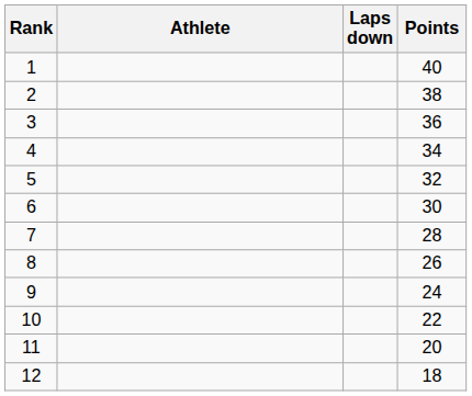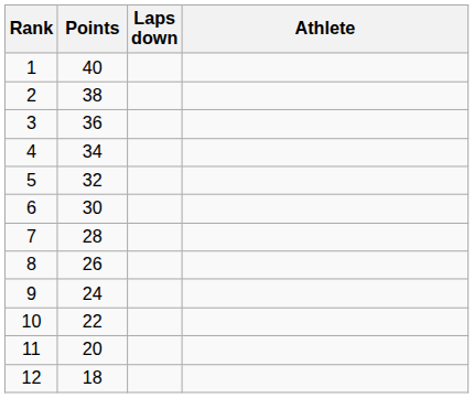columns swapped: Athlete <-> Points
